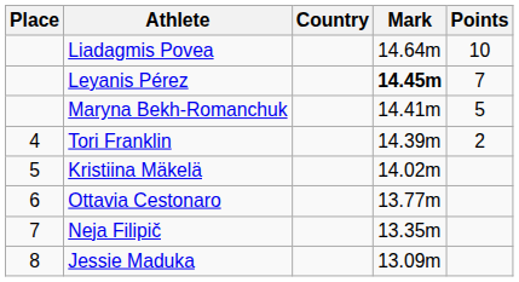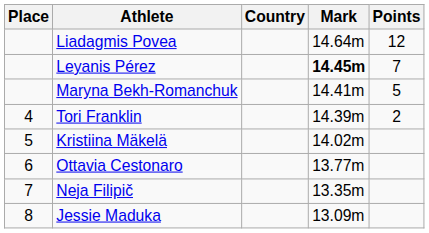Liadagmis Povea | Points: 10 -> 12
